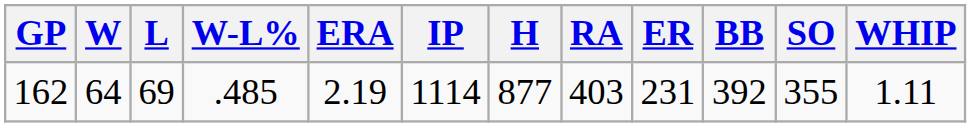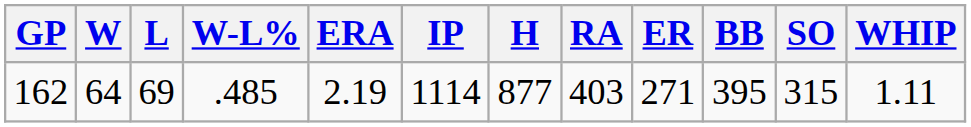162 | ER: 231 -> 271
162 | BB: 392 -> 395
162 | SO: 355 -> 315
